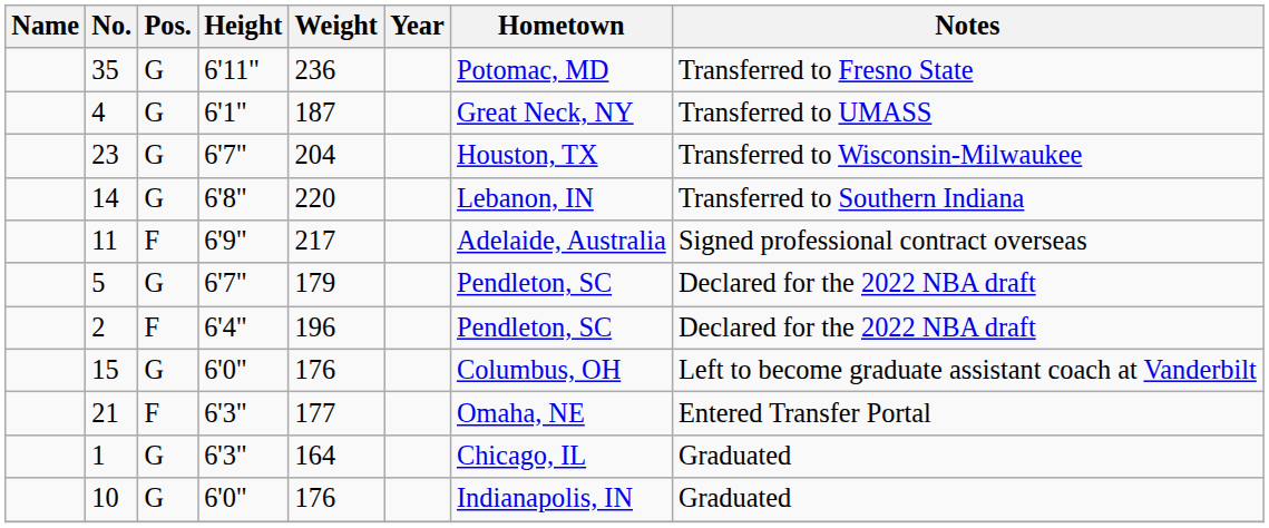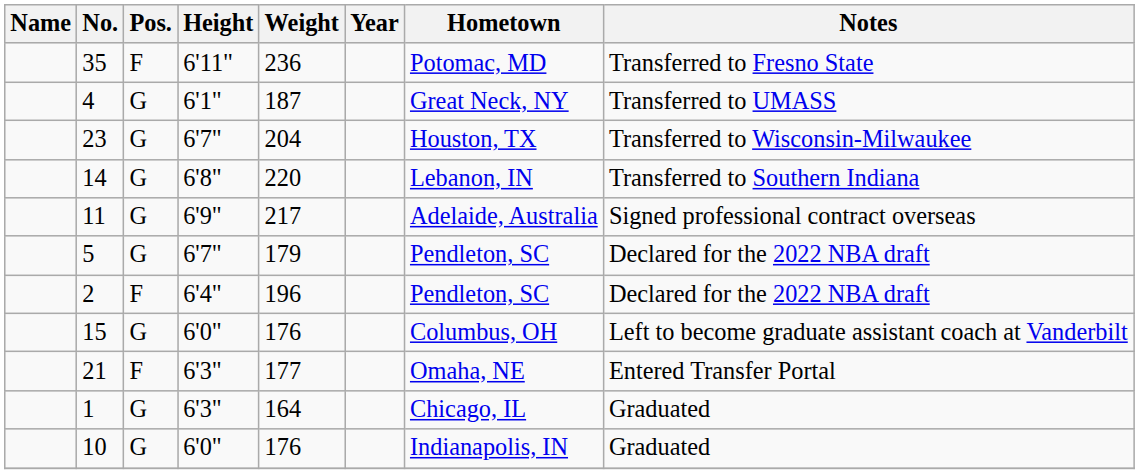35 | Pos.: G -> F
11 | Pos.: F -> G
